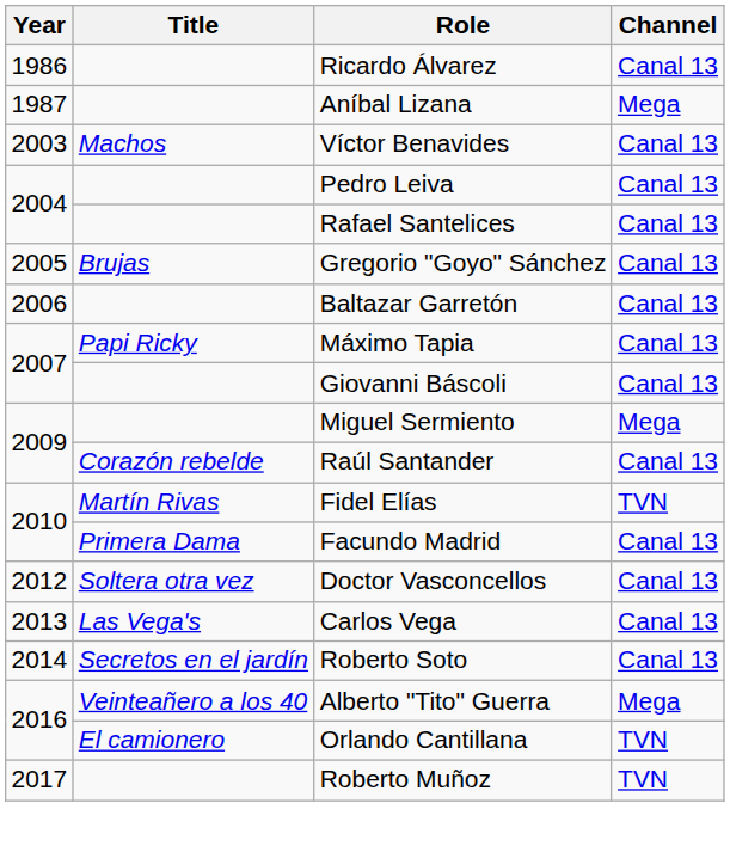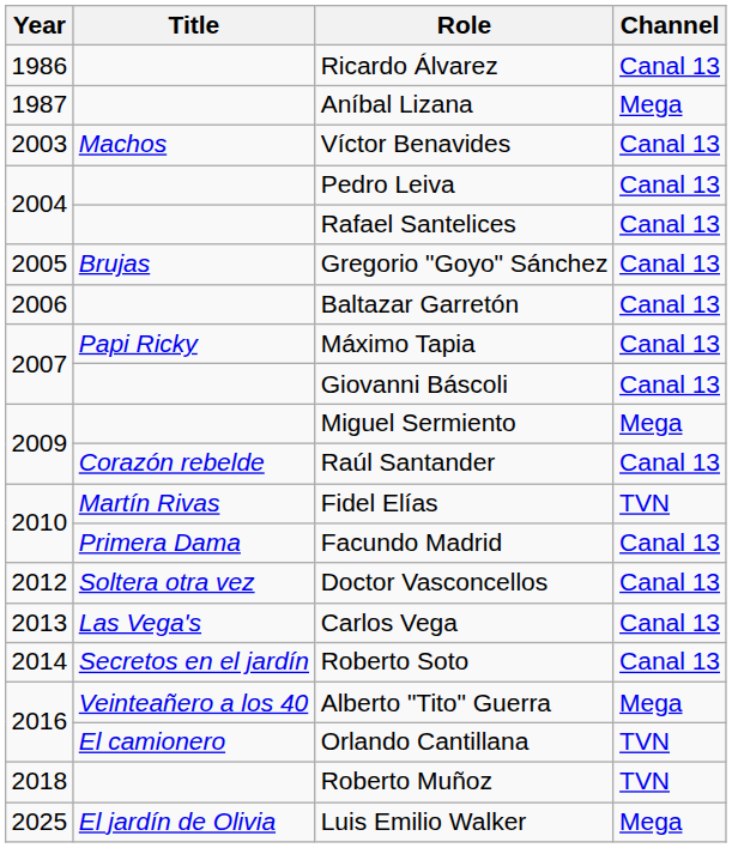Roberto Muñoz | Year: 2017 -> 2018
+ row: 2025 | El jardín de Olivia | Luis Emilio Walker | Mega
